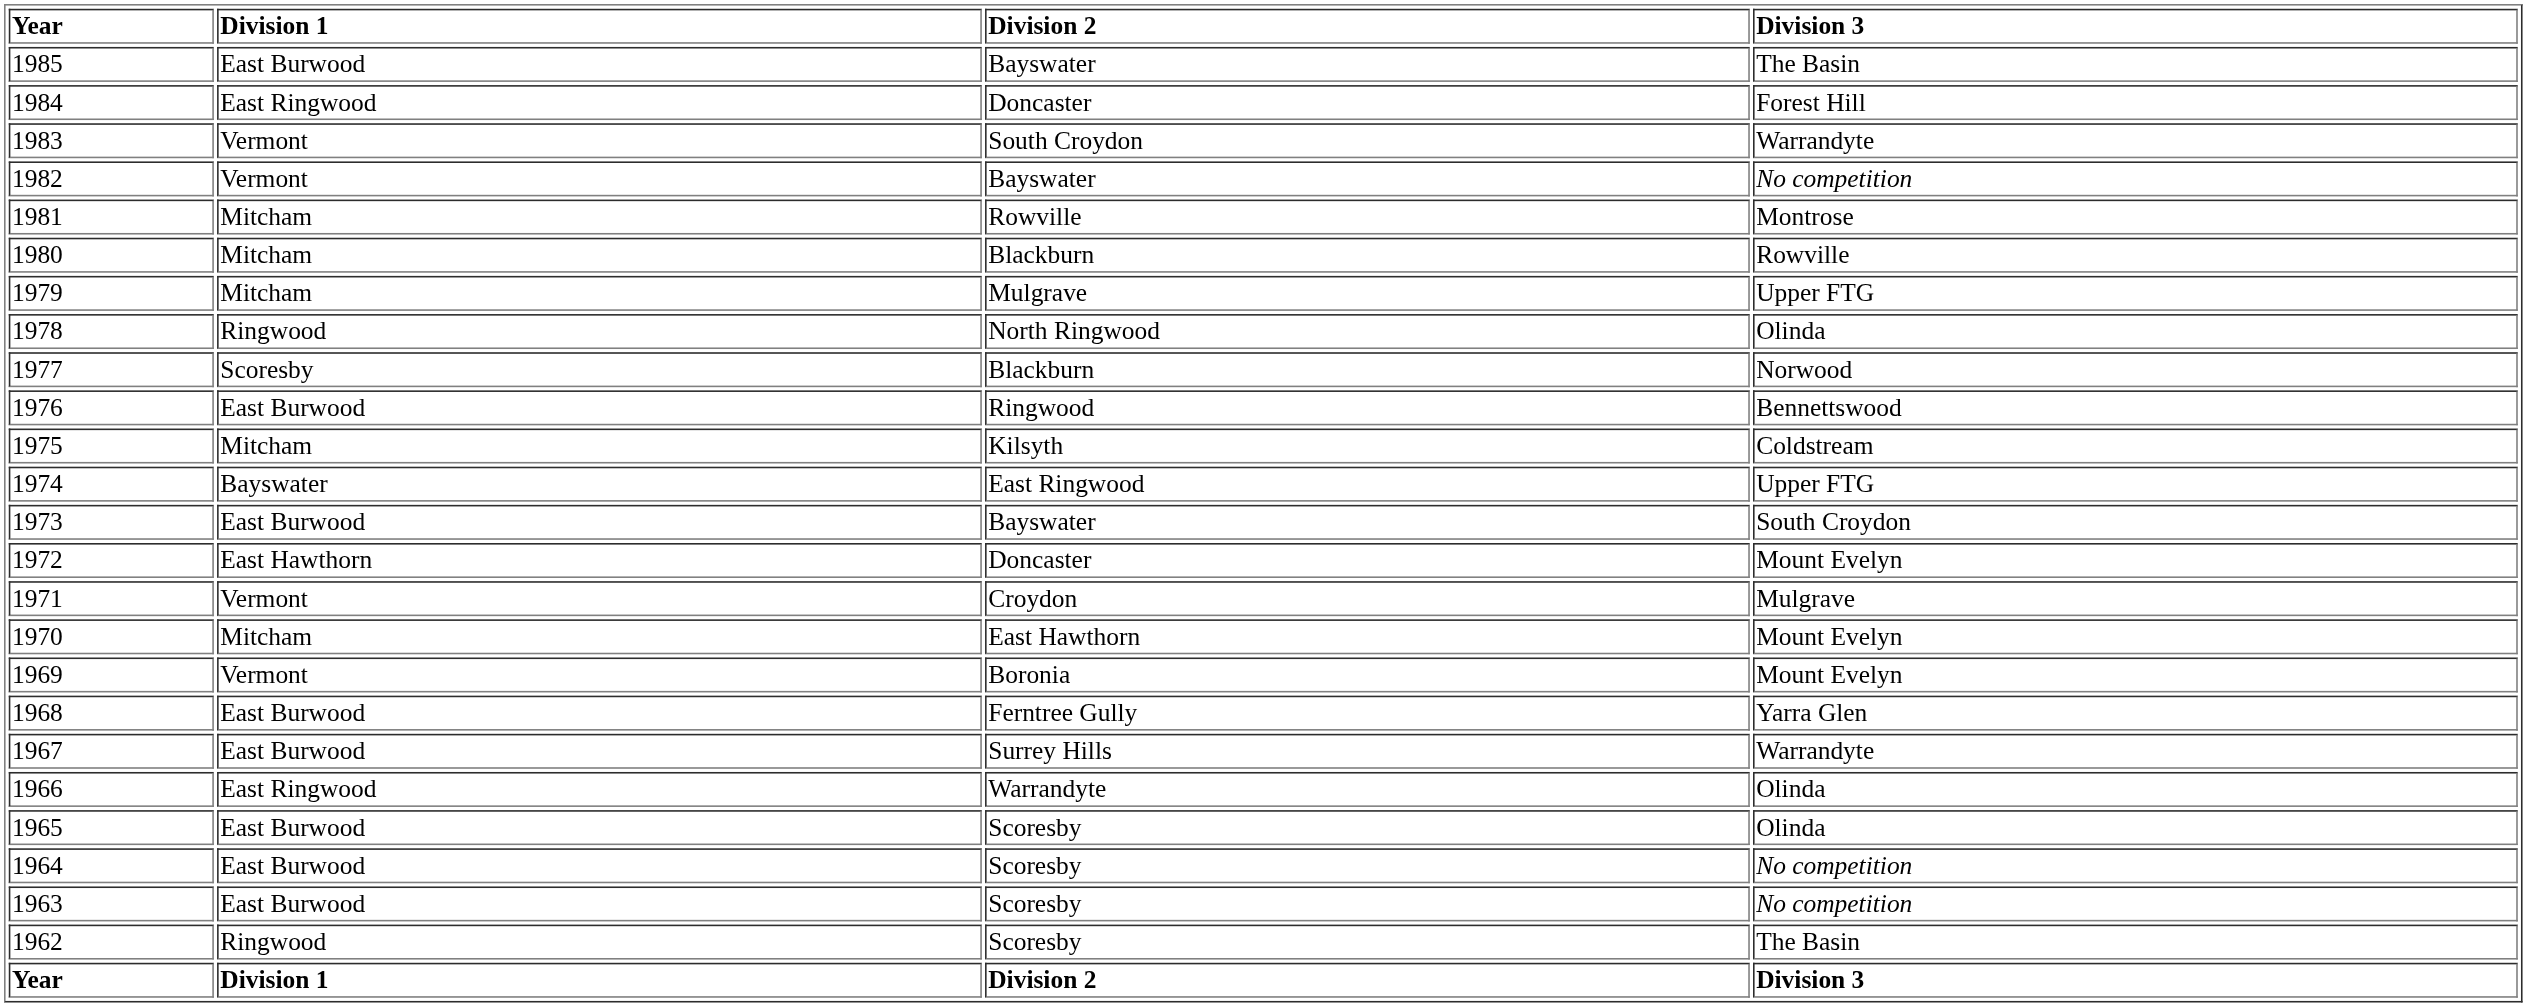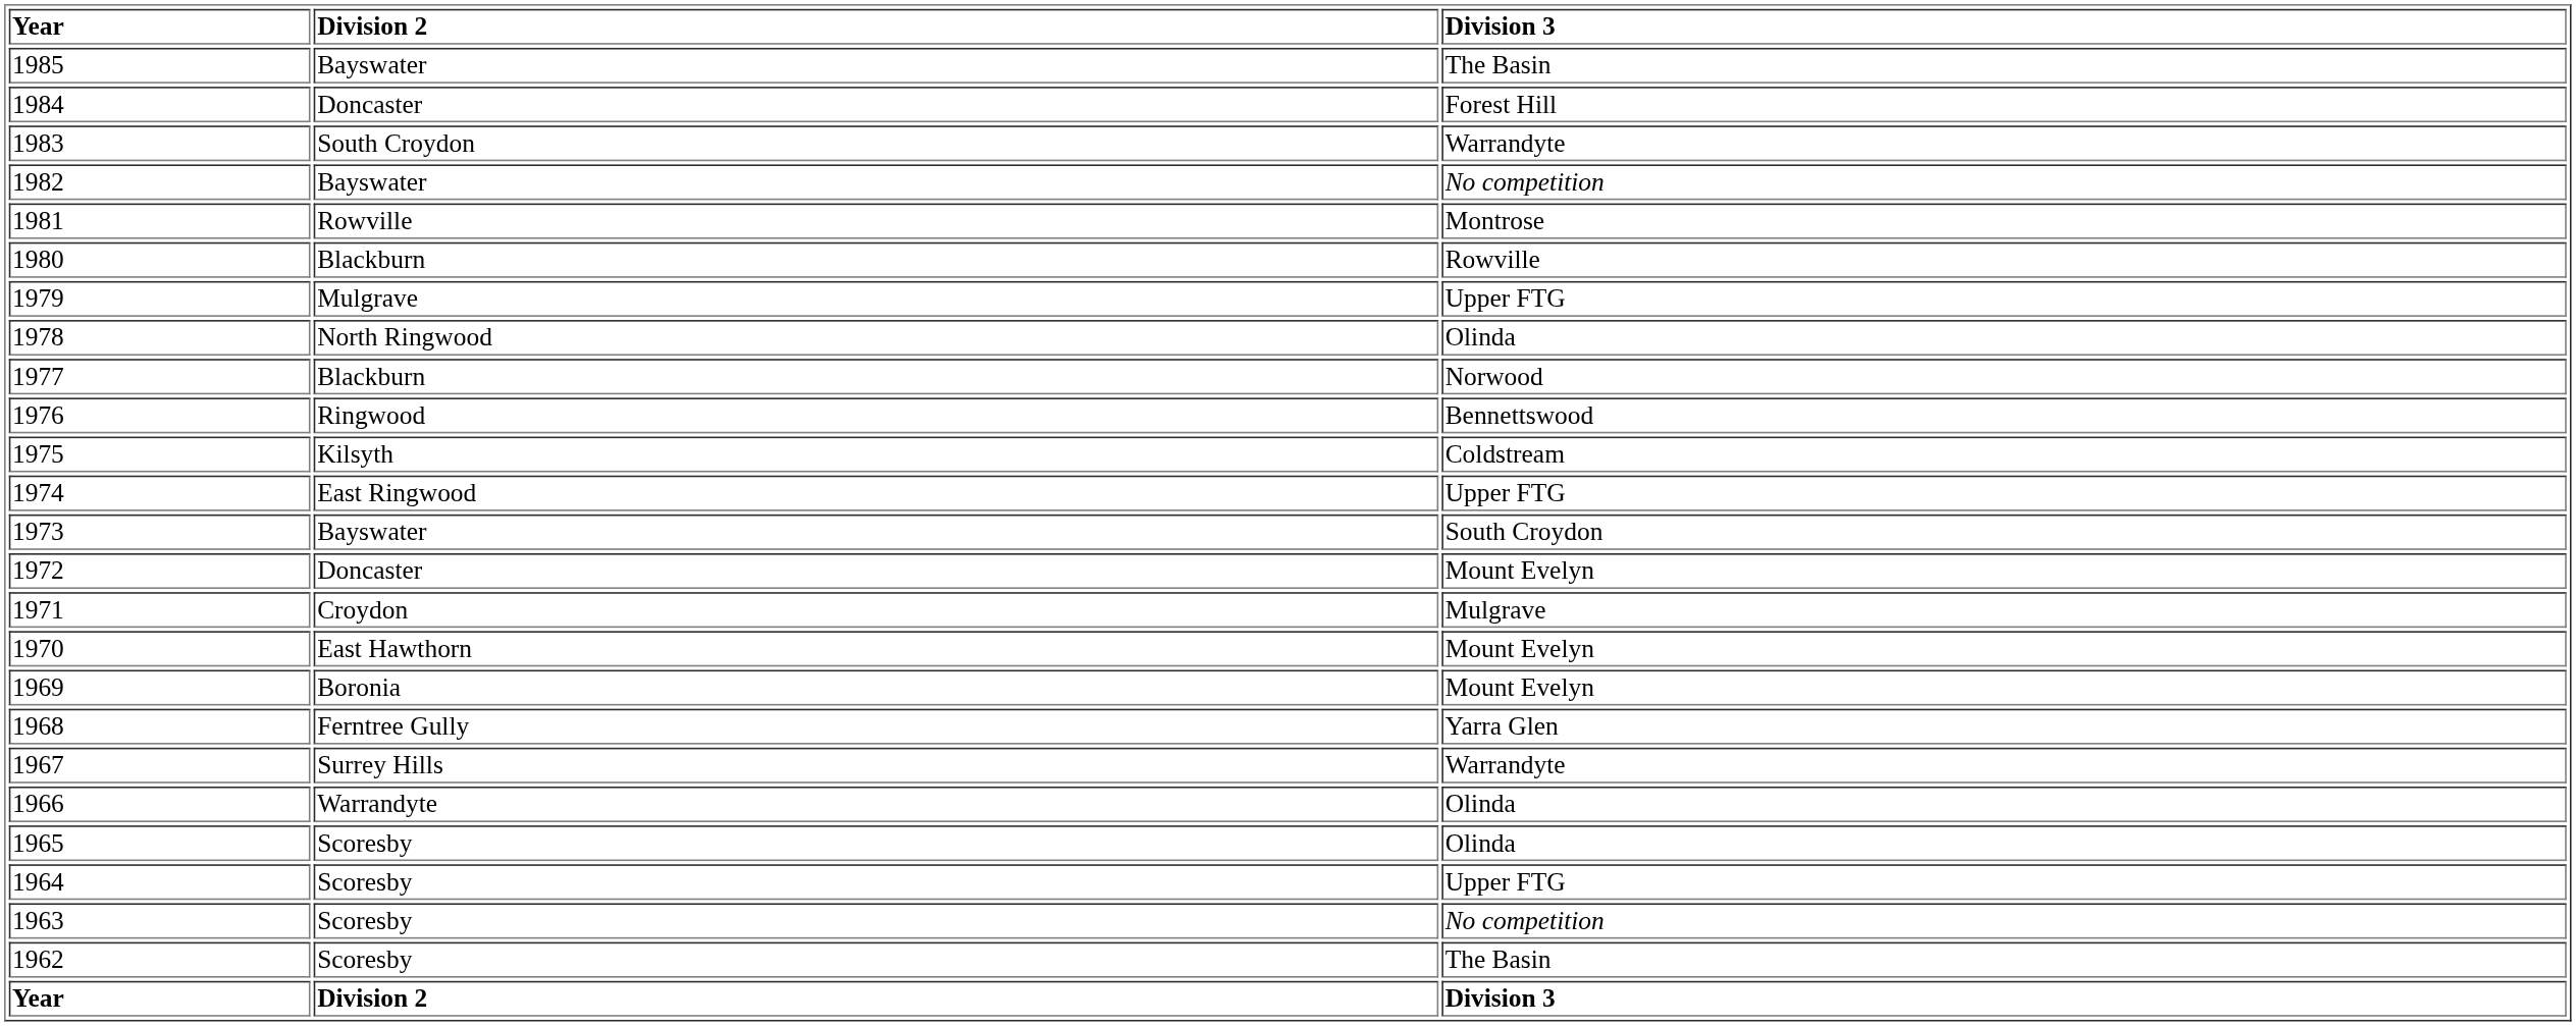- column: Division 1 | East Burwood | East Ringwood | Vermont | Vermont | Mitcham | Mitcham | Mitcham | Ringwood | Scoresby | East Burwood | Mitcham | Bayswater | East Burwood | East Hawthorn | Vermont | Mitcham | Vermont | East Burwood | East Burwood | East Ringwood | East Burwood | East Burwood | East Burwood | Ringwood | Division 1
1964 | Division 3: No competition -> Upper FTG
